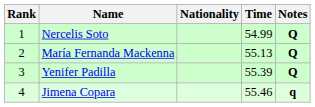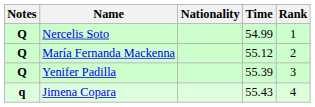columns swapped: Rank <-> Notes
María Fernanda Mackenna | Time: 55.13 -> 55.12
Jimena Copara | Time: 55.46 -> 55.43
